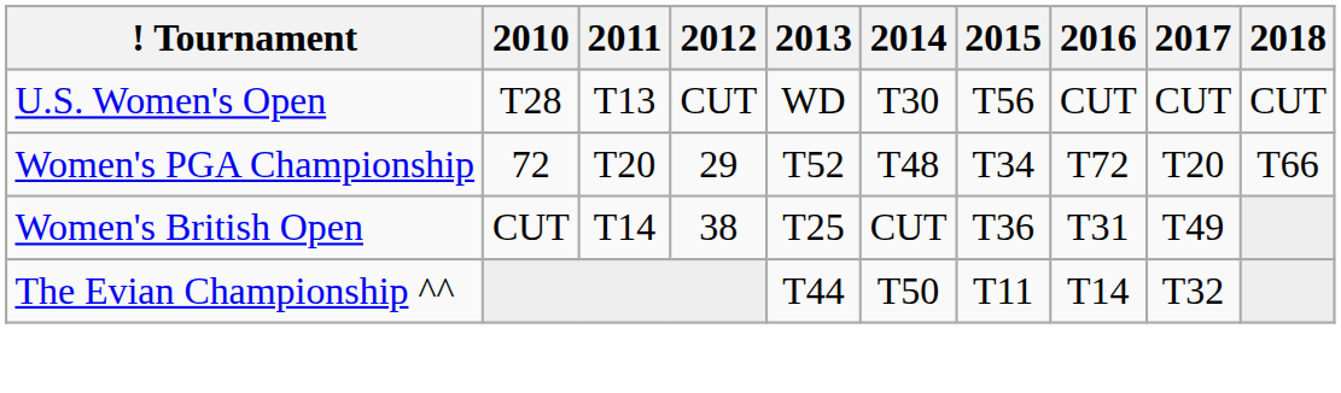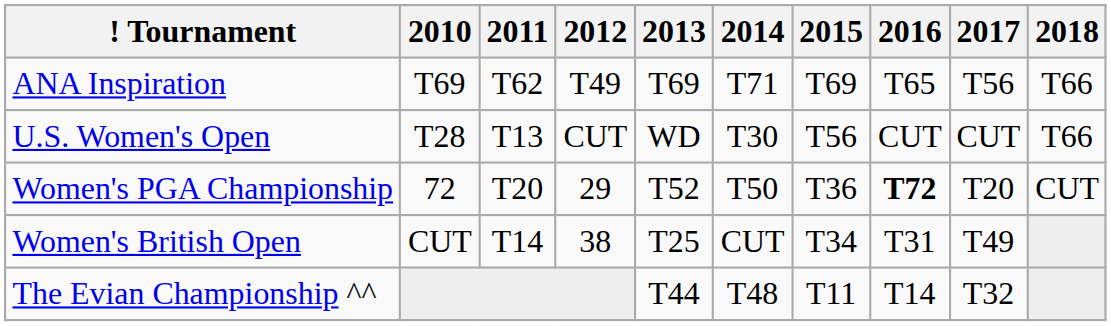+ row: ANA Inspiration | T69 | T62 | T49 | T69 | T71 | T69 | T65 | T56 | T66
U.S. Women's Open | 2018: CUT -> T66
Women's PGA Championship | 2014: T48 -> T50
Women's PGA Championship | 2015: T34 -> T36
Women's PGA Championship | 2016: normal -> bold
Women's PGA Championship | 2018: T66 -> CUT
Women's British Open | 2015: T36 -> T34
The Evian Championship ^^ | 2014: T50 -> T48
